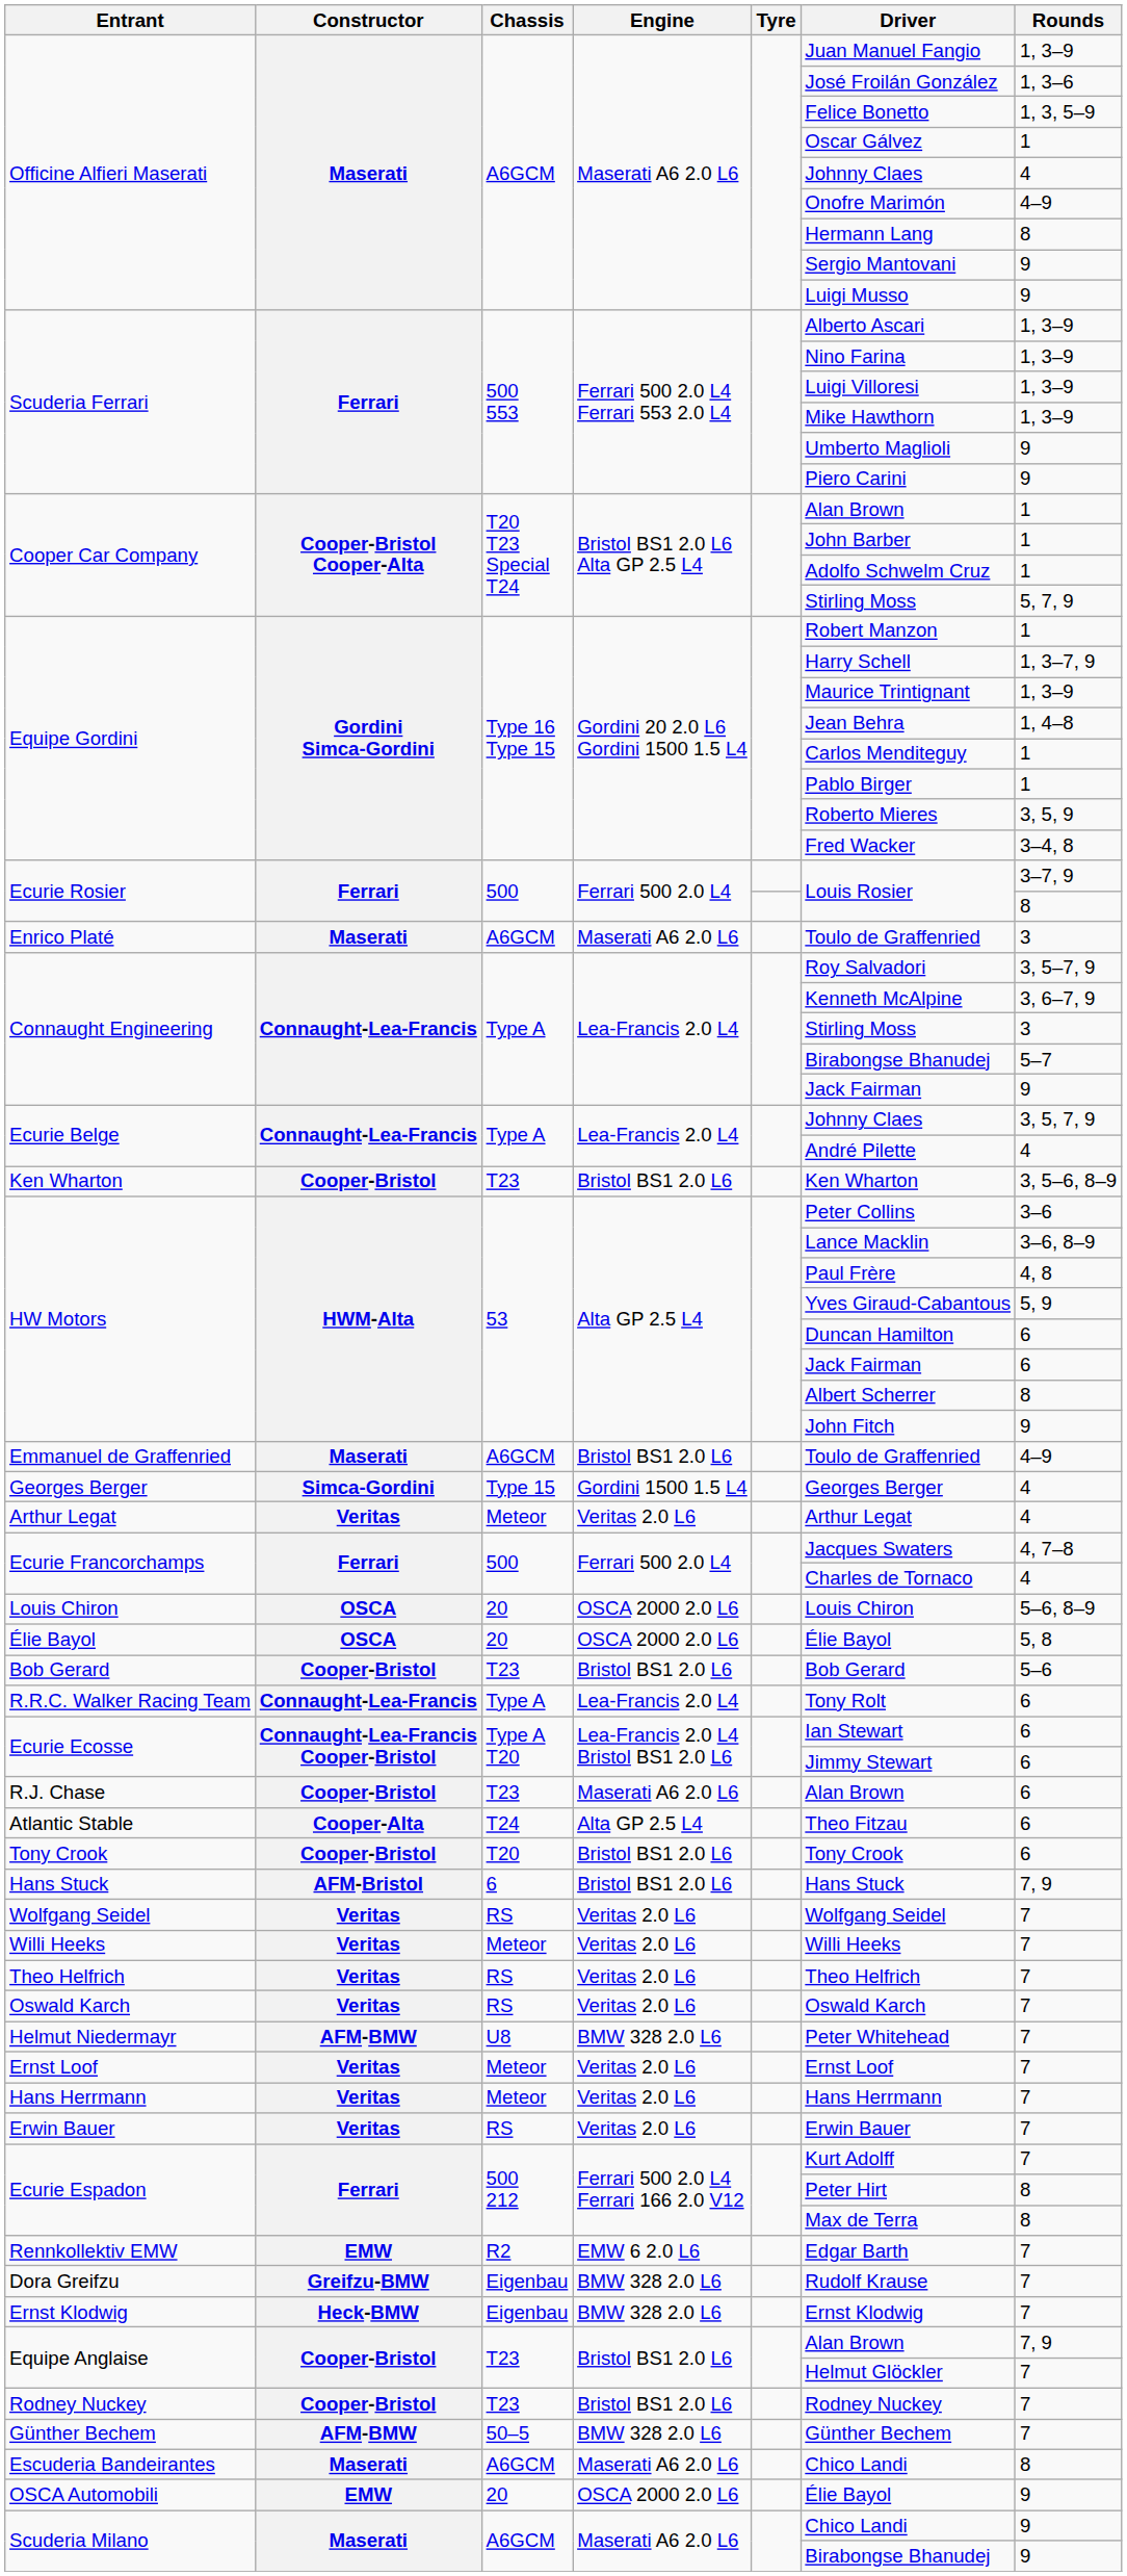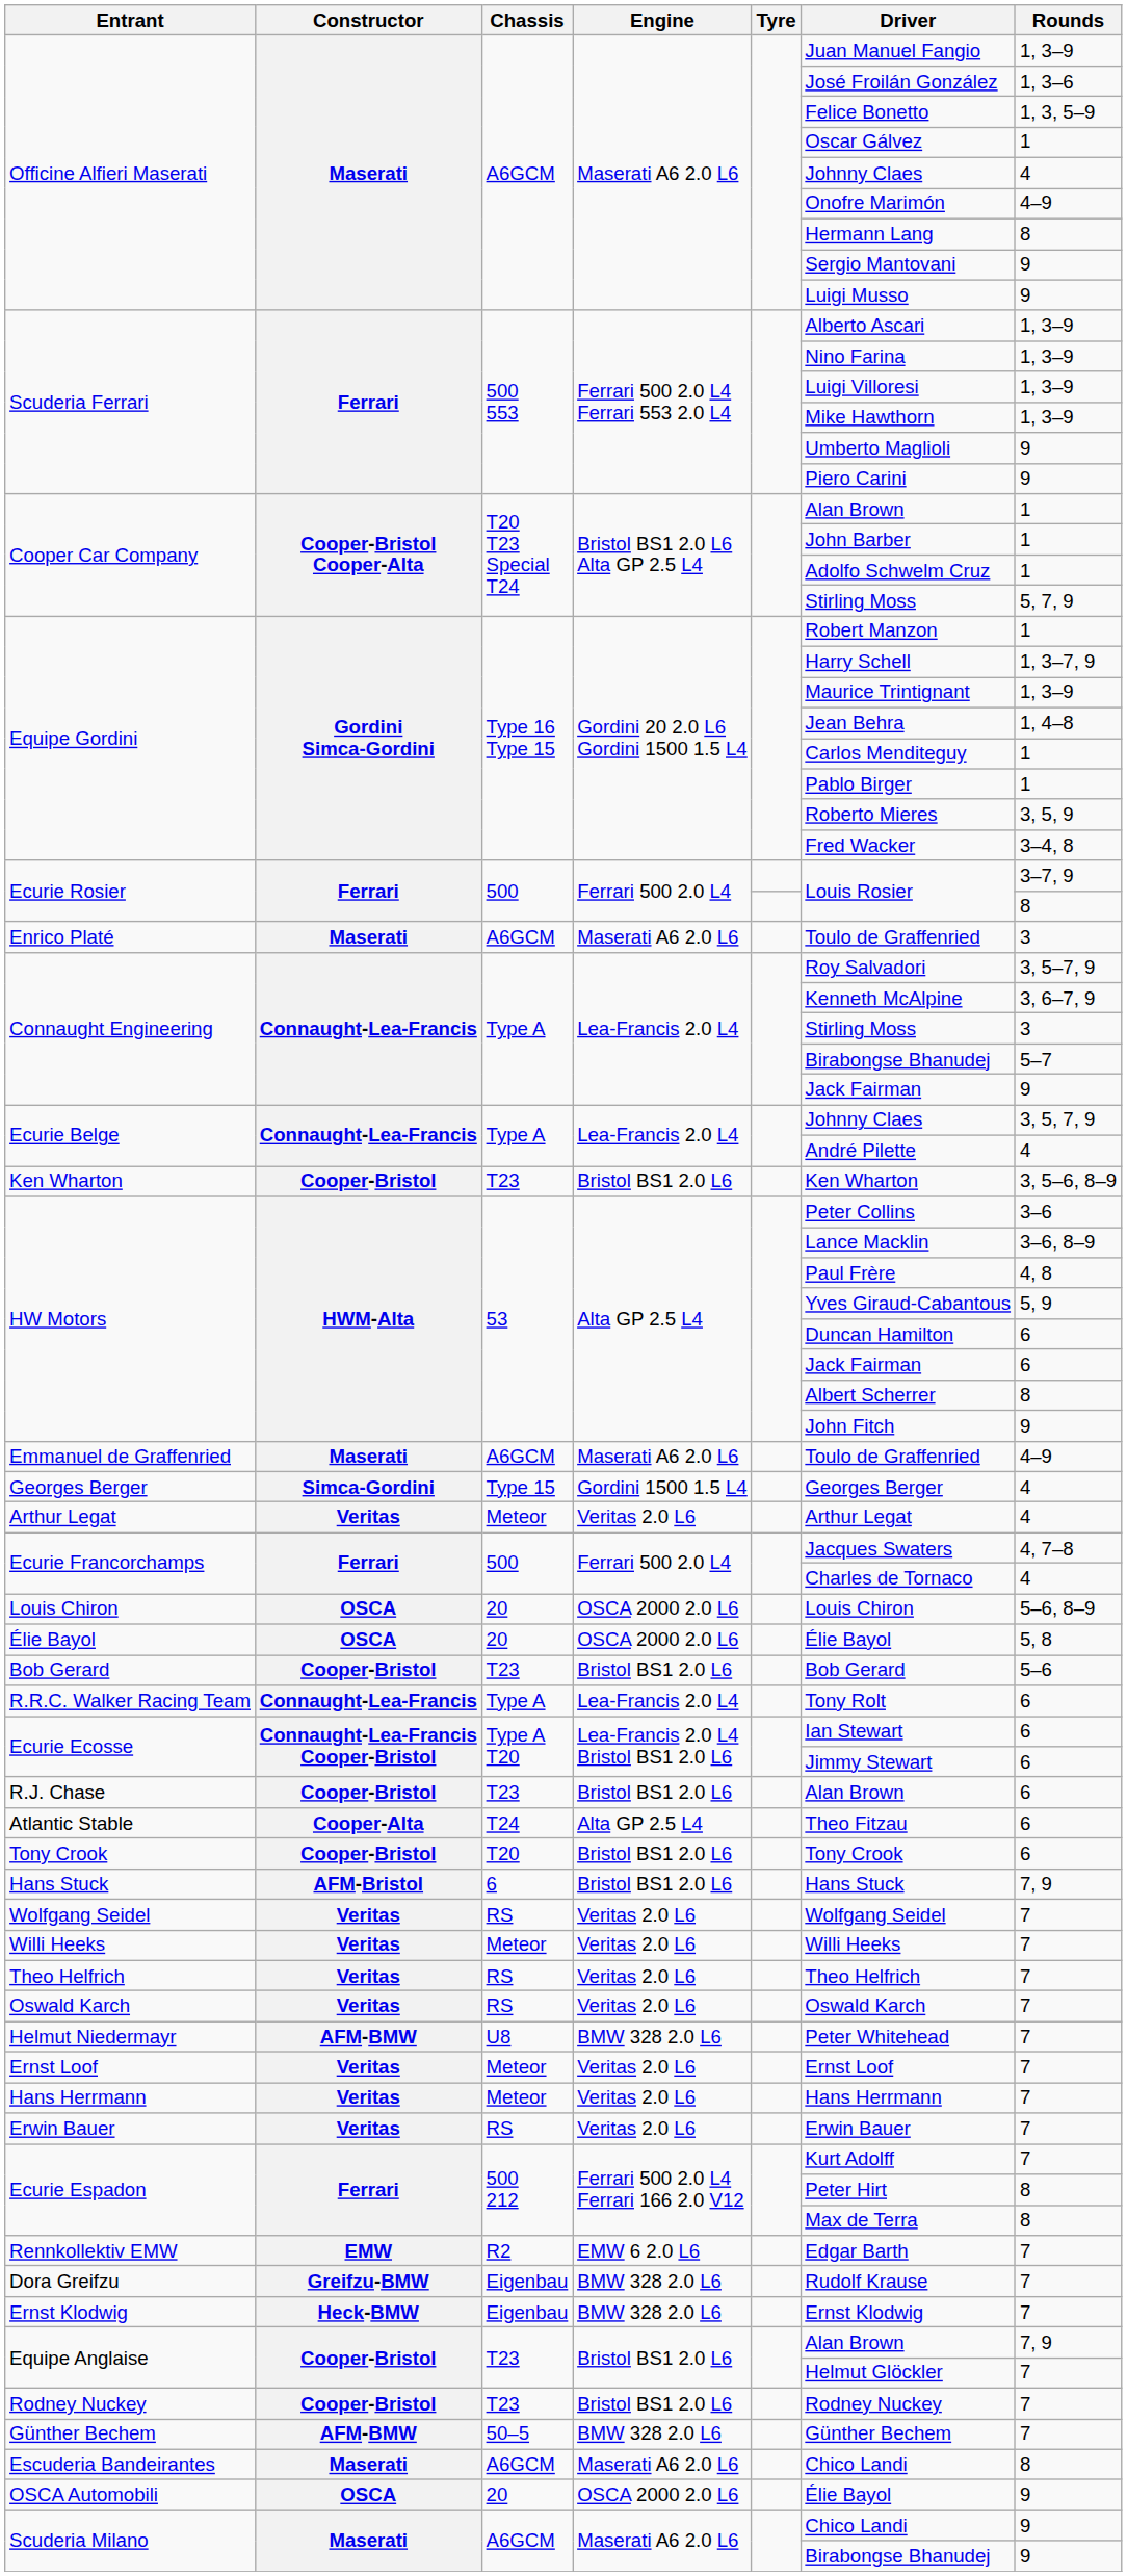Emmanuel de Graffenried | Engine: Bristol BS1 2.0 L6 -> Maserati A6 2.0 L6
R.J. Chase | Engine: Maserati A6 2.0 L6 -> Bristol BS1 2.0 L6
OSCA Automobili | Constructor: EMW -> OSCA
